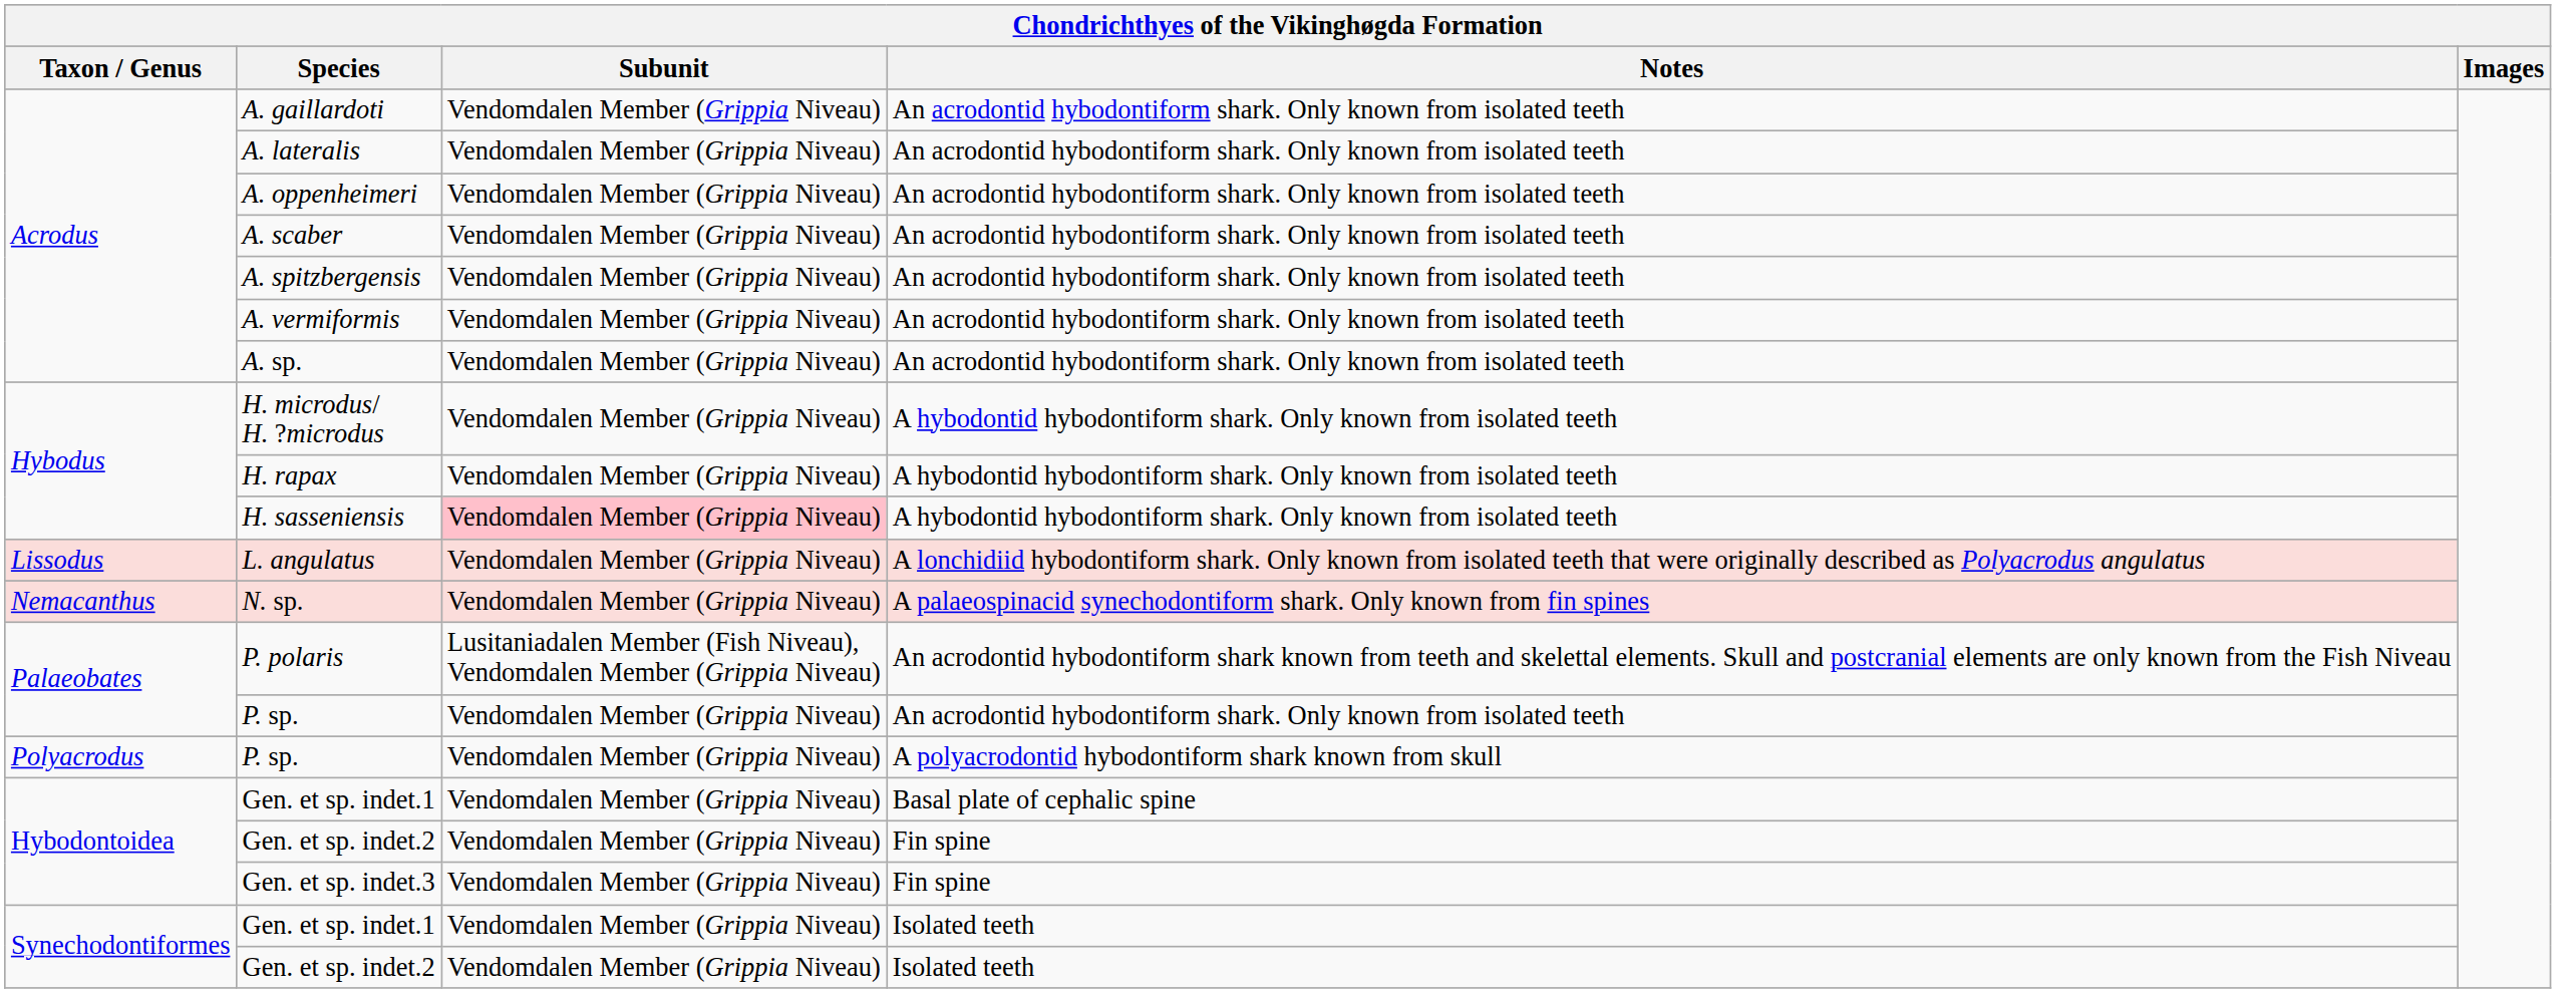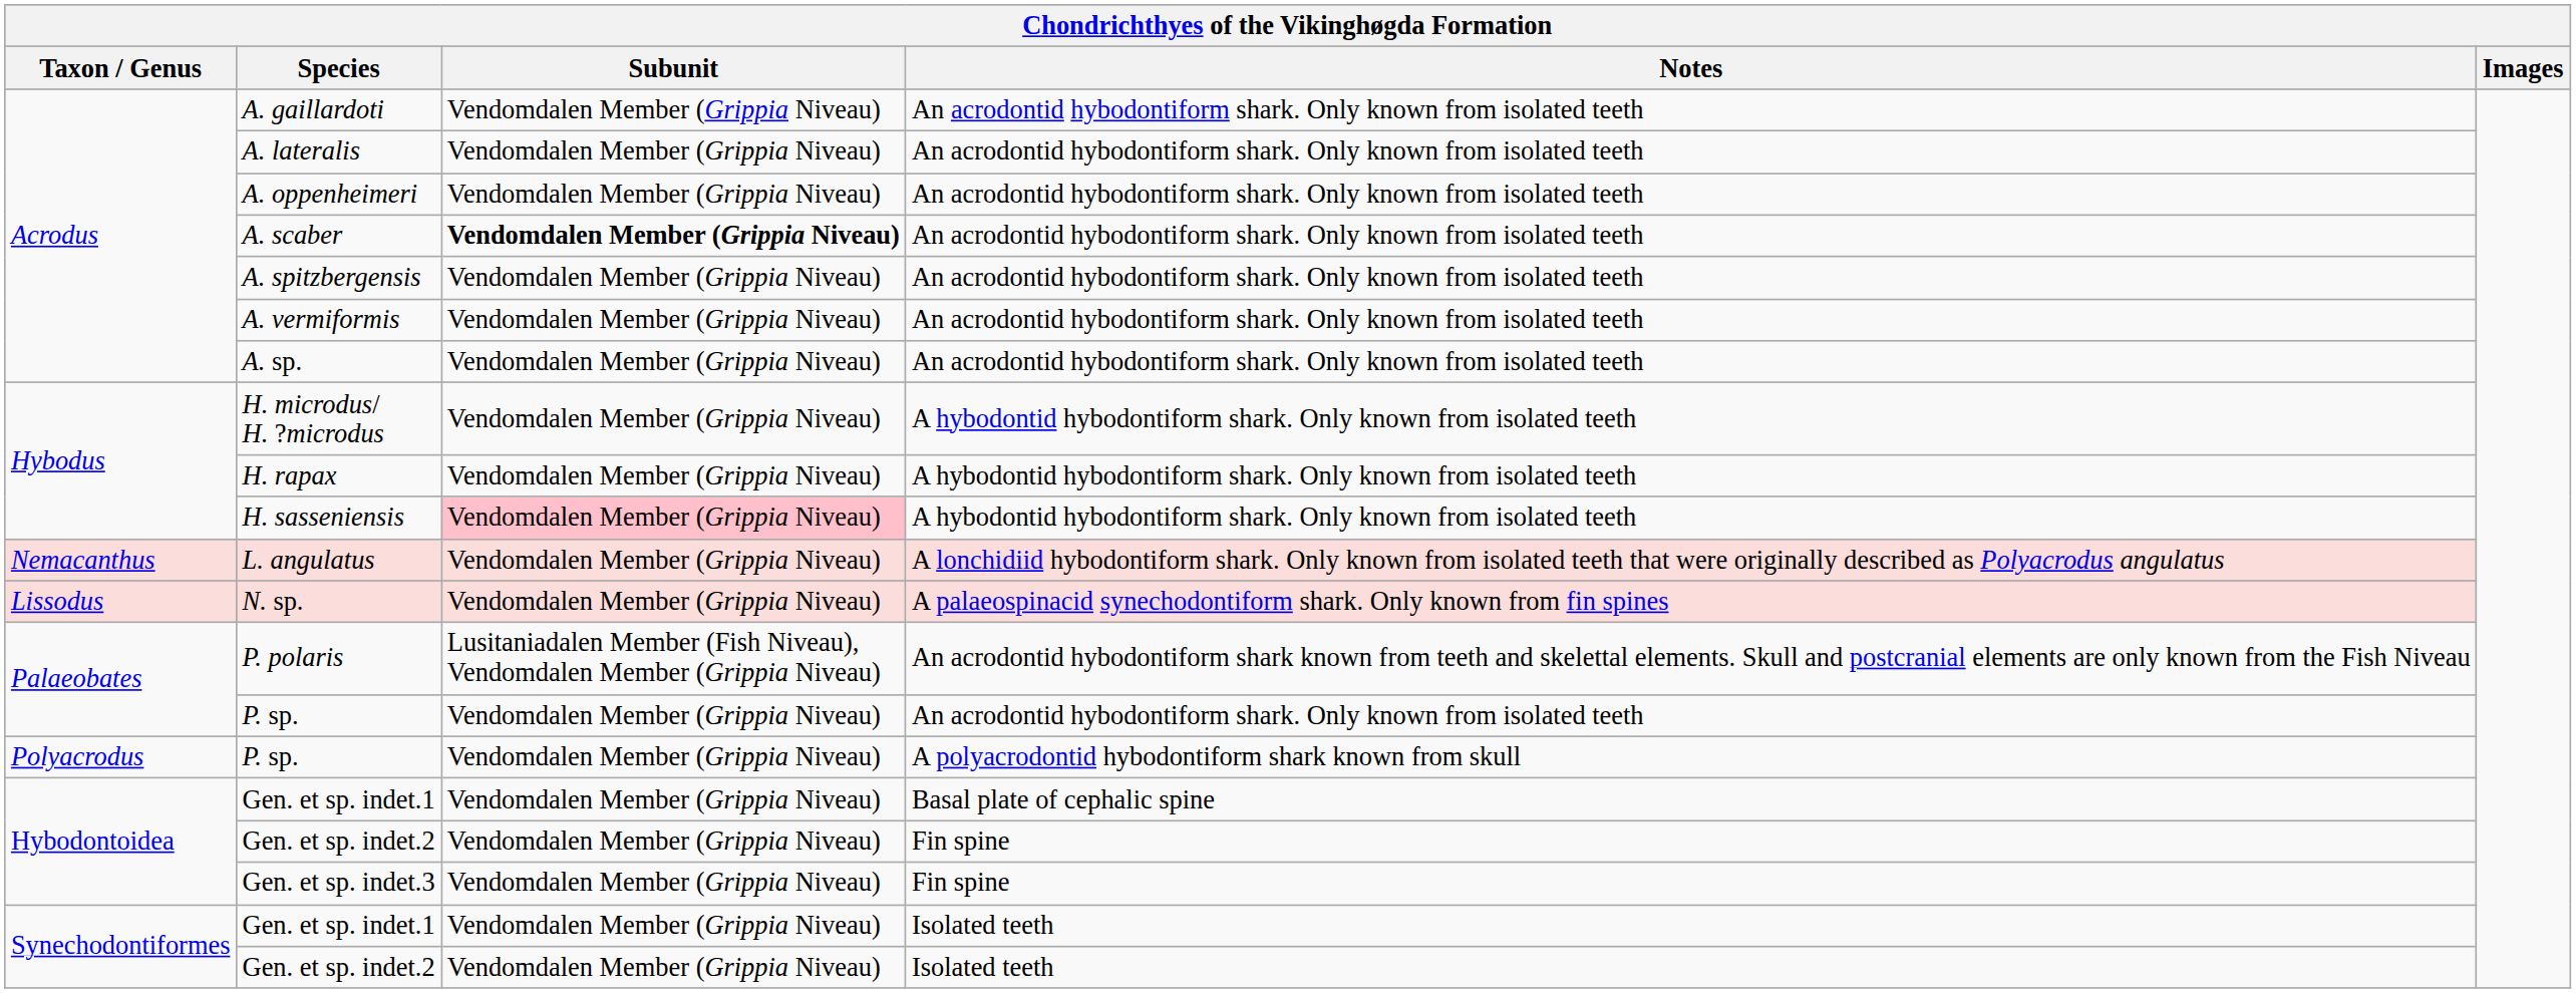A. scaber | Subunit: normal -> bold
L. angulatus | Taxon / Genus: Lissodus -> Nemacanthus
N. sp. | Taxon / Genus: Nemacanthus -> Lissodus
